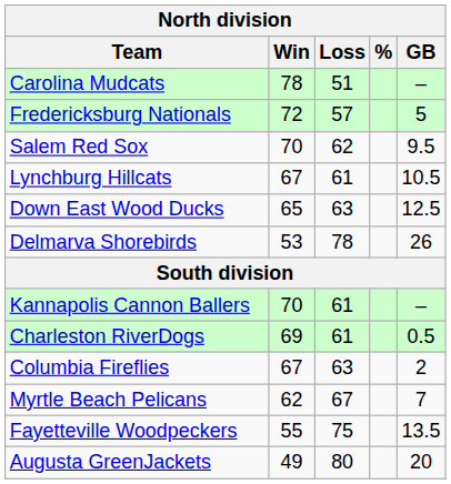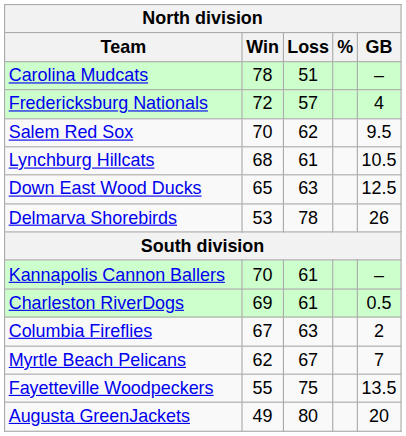Fredericksburg Nationals | GB: 5 -> 4
Lynchburg Hillcats | Win: 67 -> 68
